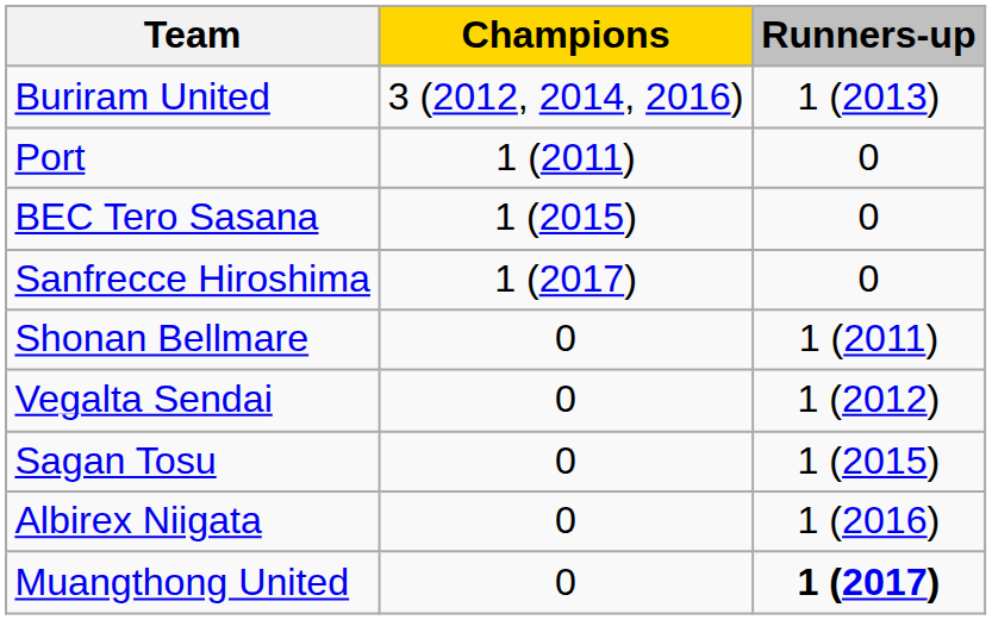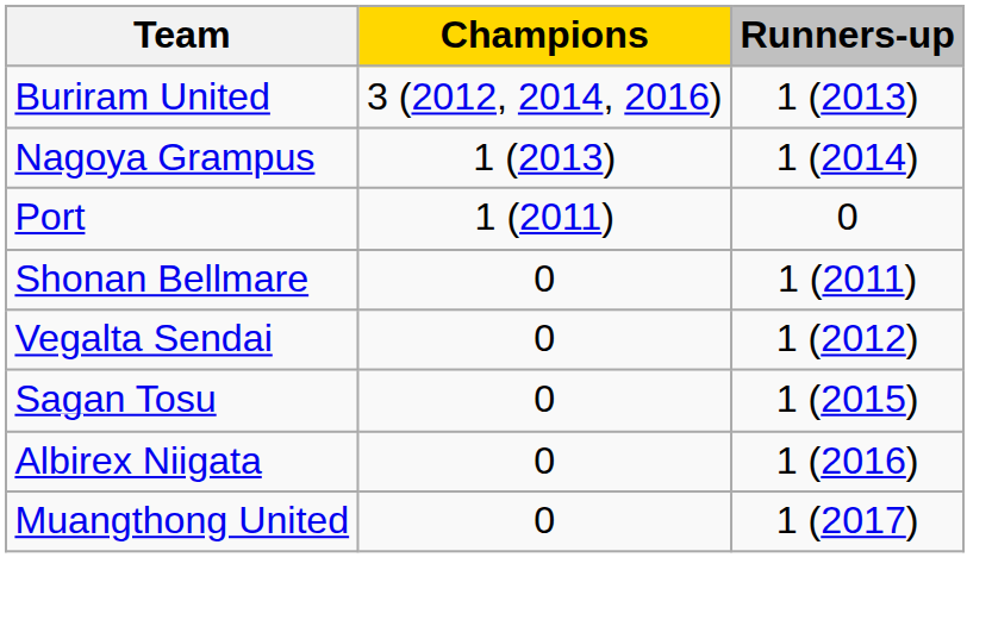+ row: Nagoya Grampus | 1 (2013) | 1 (2014)
- row: BEC Tero Sasana | 1 (2015) | 0
- row: Sanfrecce Hiroshima | 1 (2017) | 0
Muangthong United | Runners-up: bold -> normal
